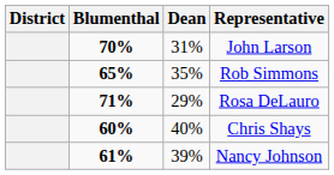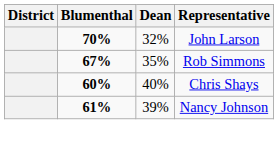John Larson | Dean: 31% -> 32%
Rob Simmons | Blumenthal: 65% -> 67%
- row: 71% | 29% | Rosa DeLauro
